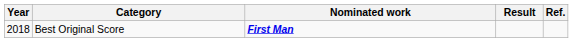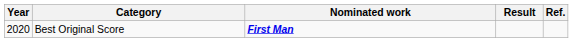Best Original Score | Year: 2018 -> 2020
